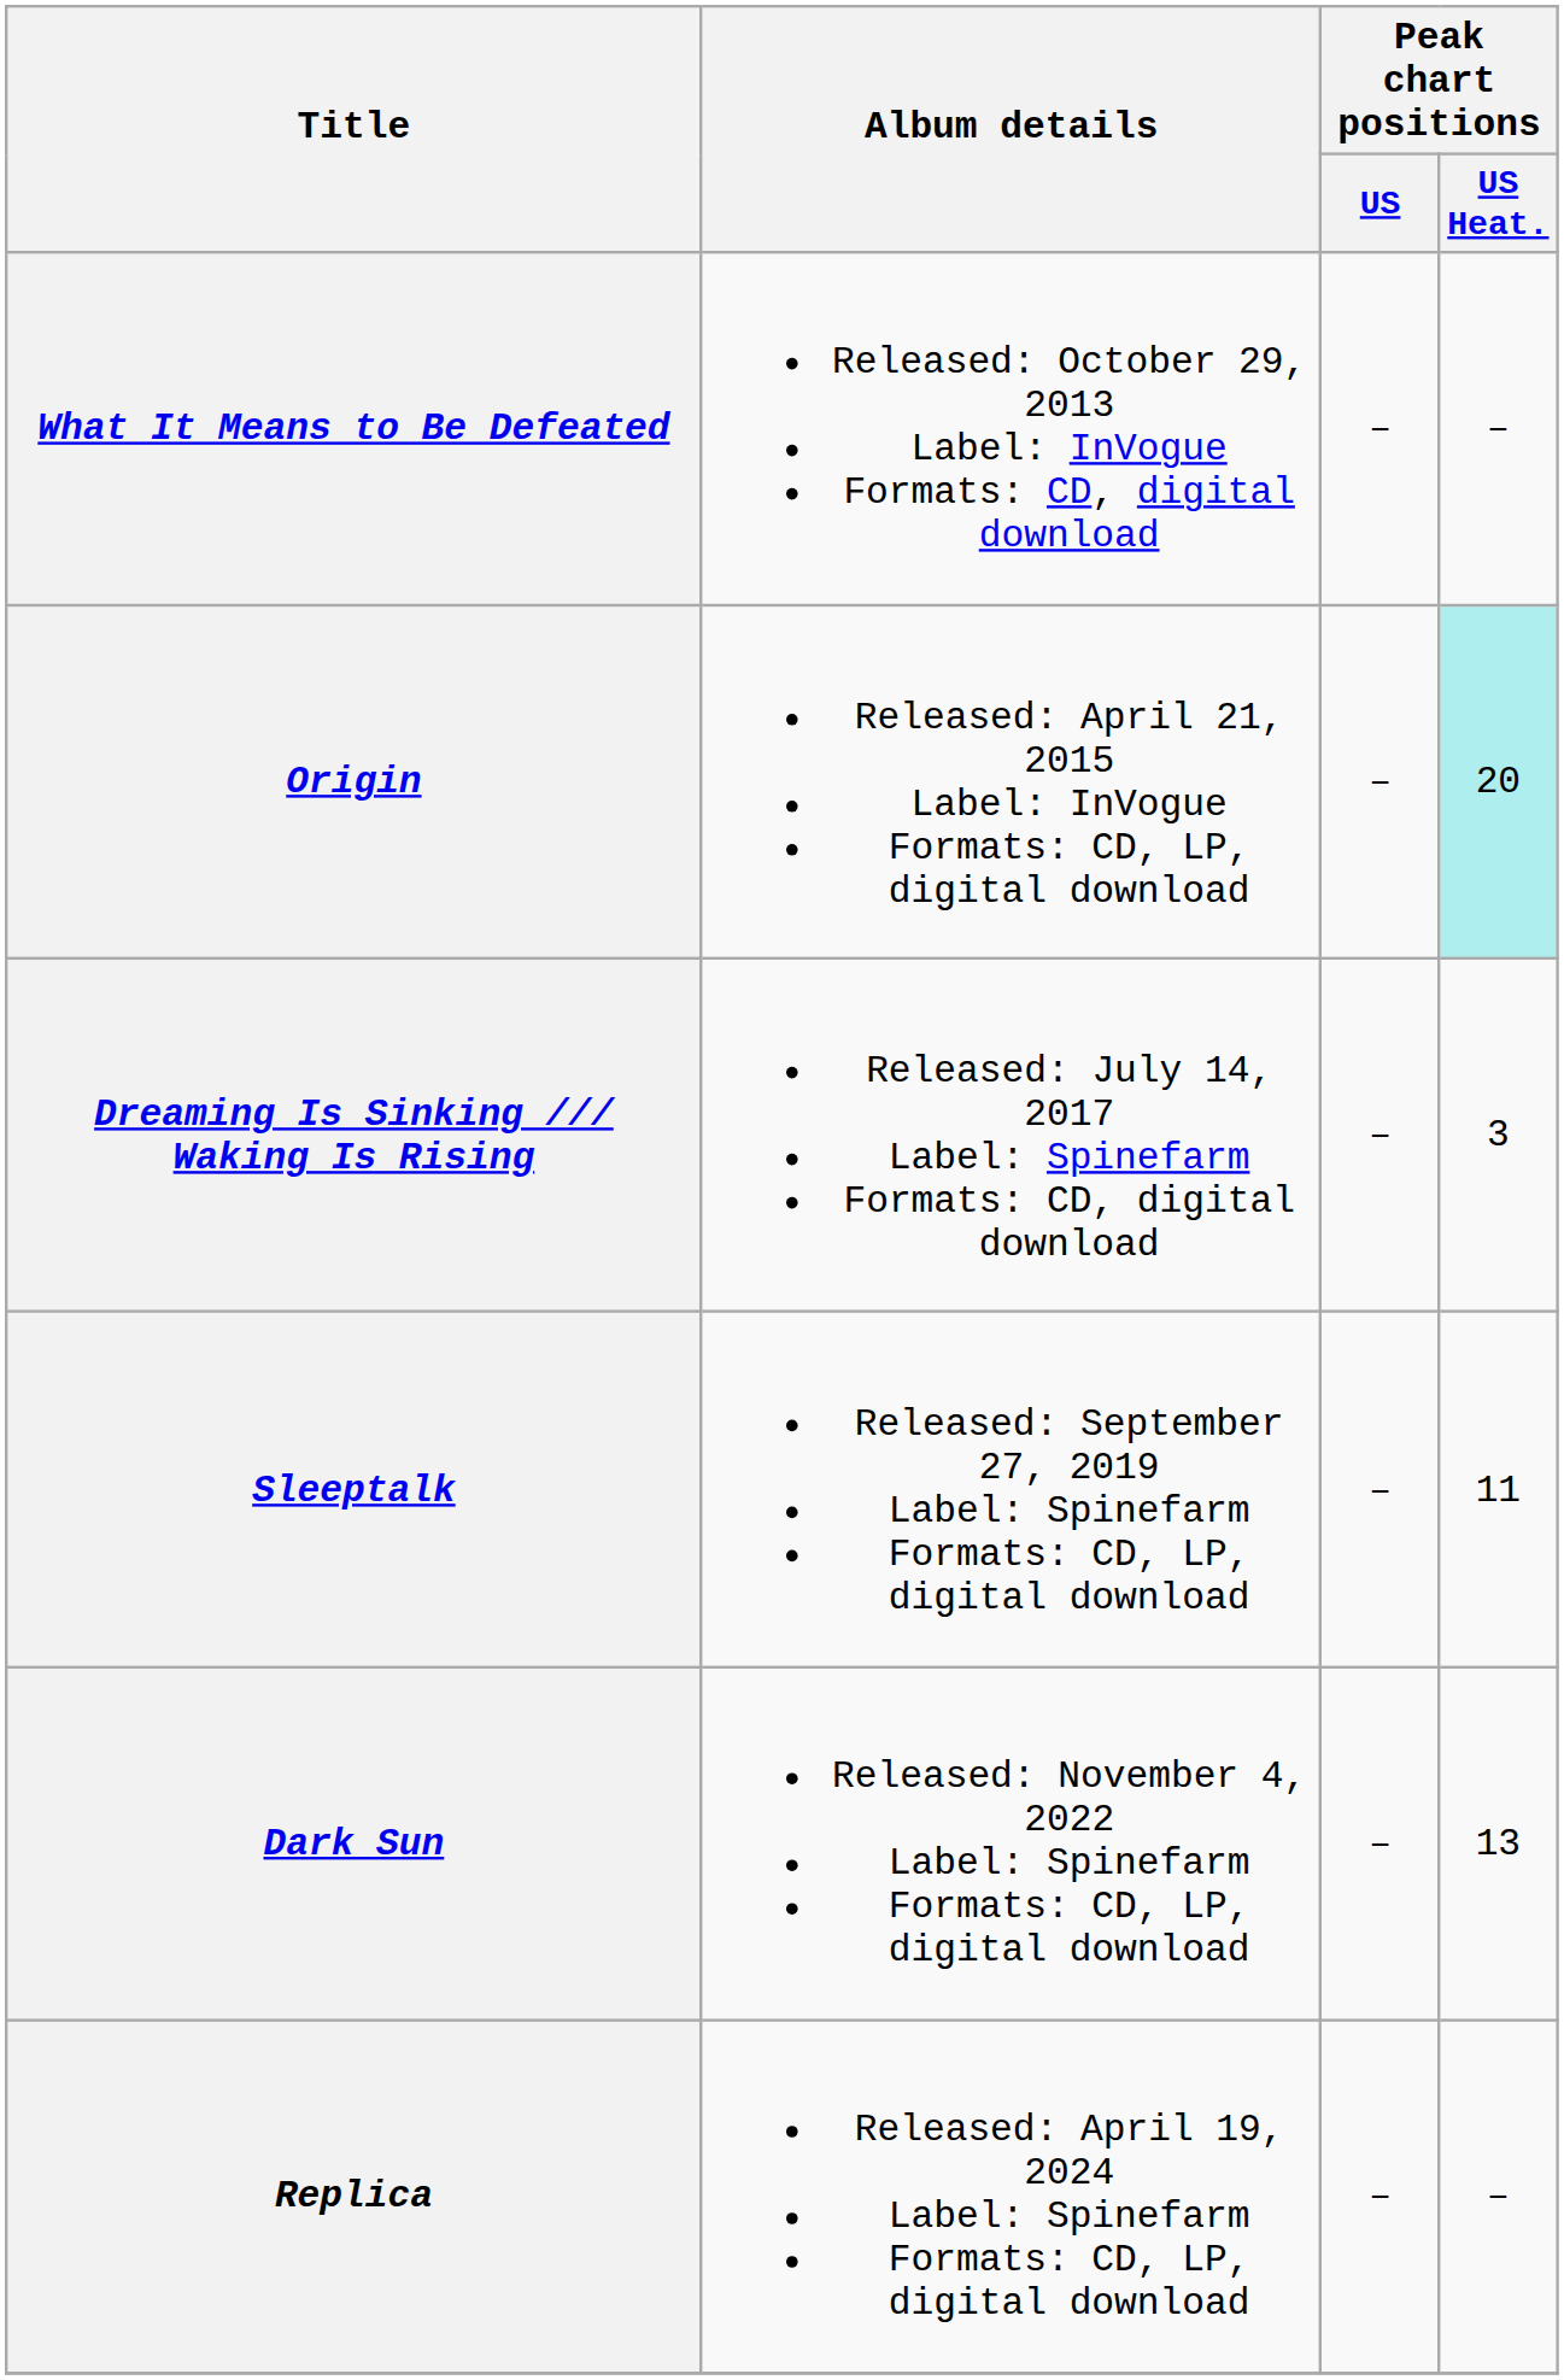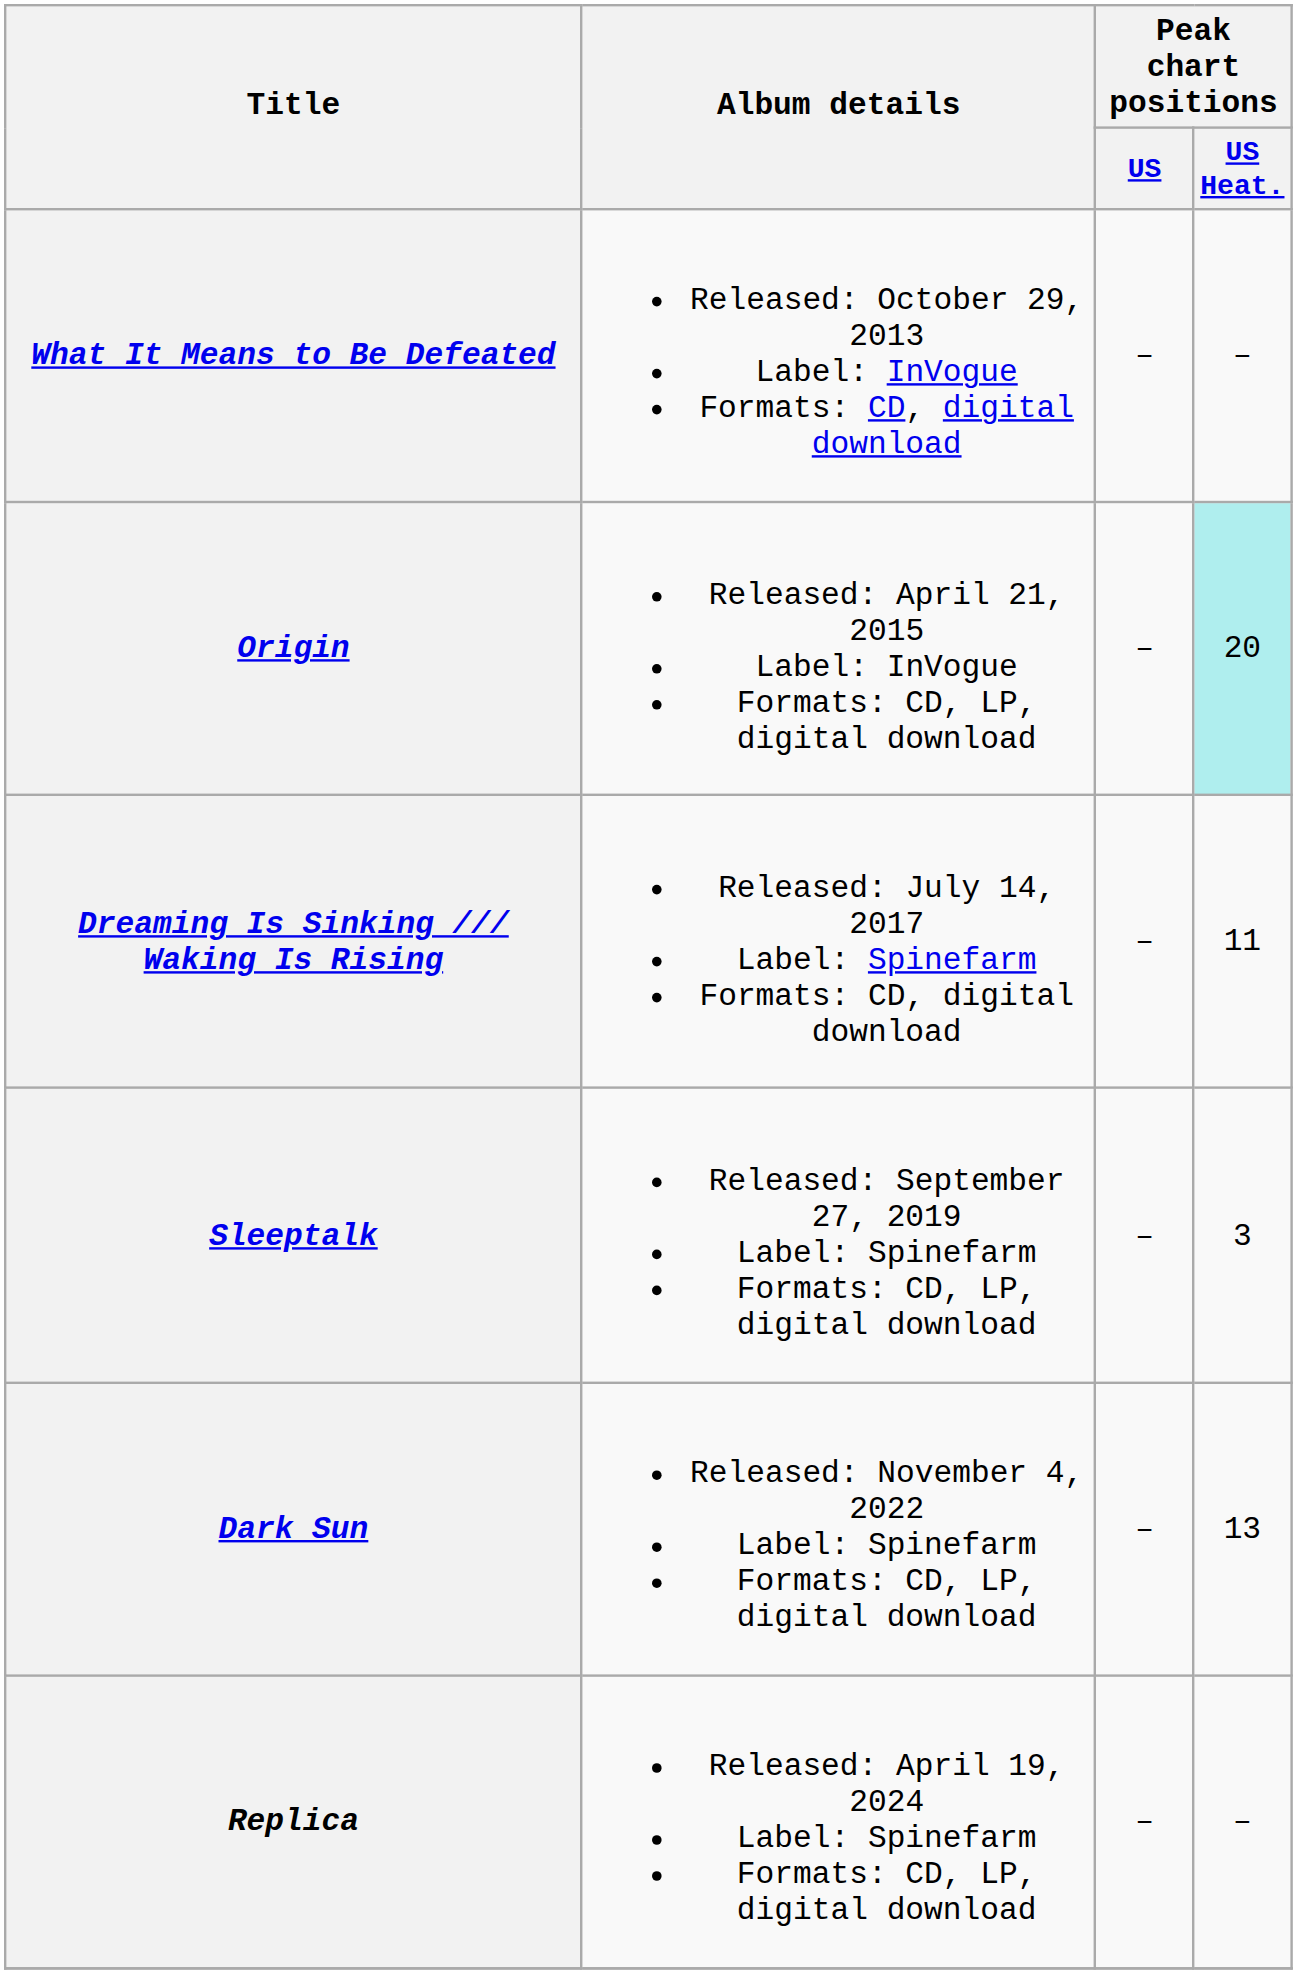Dreaming Is Sinking /// Waking Is Rising | Peak chart positions / US Heat.: 3 -> 11
Sleeptalk | Peak chart positions / US Heat.: 11 -> 3
